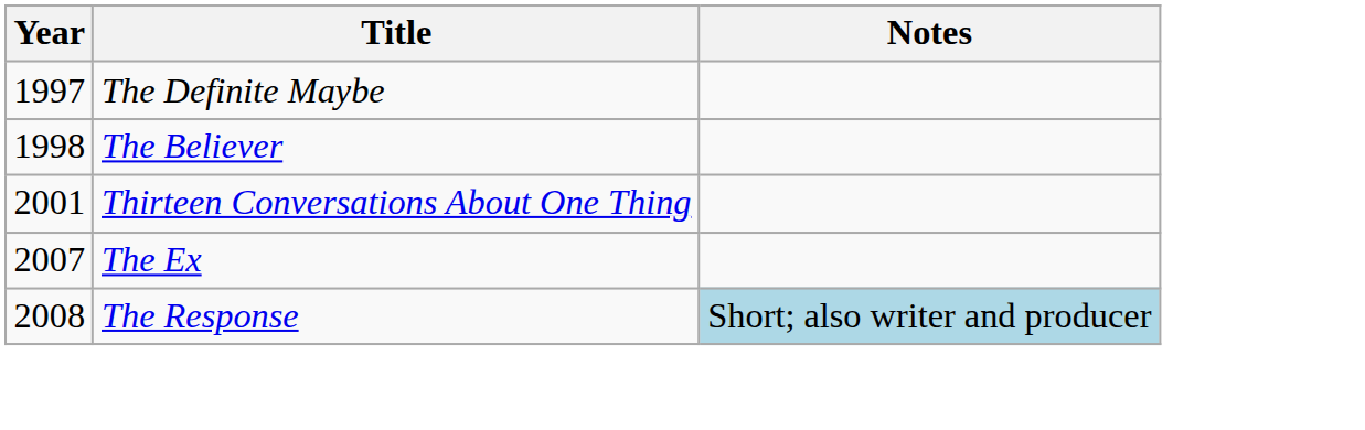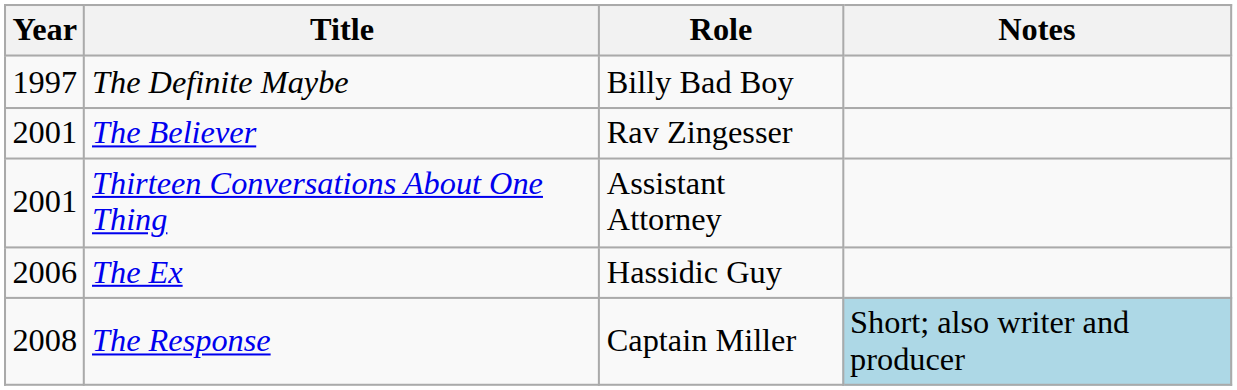+ column: Role | Billy Bad Boy | Rav Zingesser | Assistant Attorney | Hassidic Guy | Captain Miller
The Believer | Year: 1998 -> 2001
The Ex | Year: 2007 -> 2006
